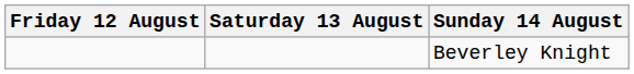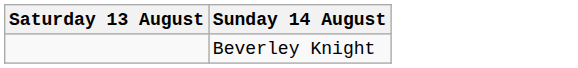- column: Friday 12 August
